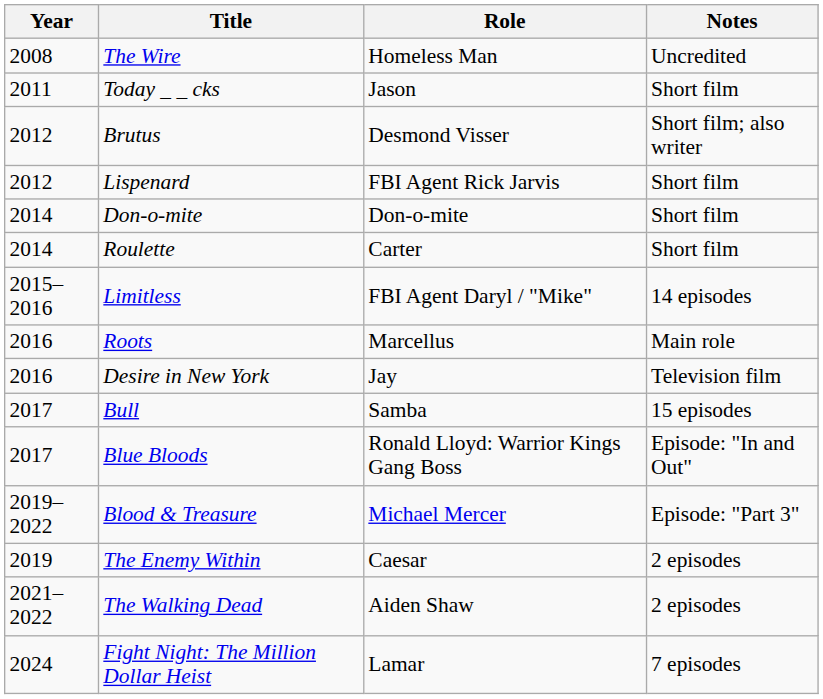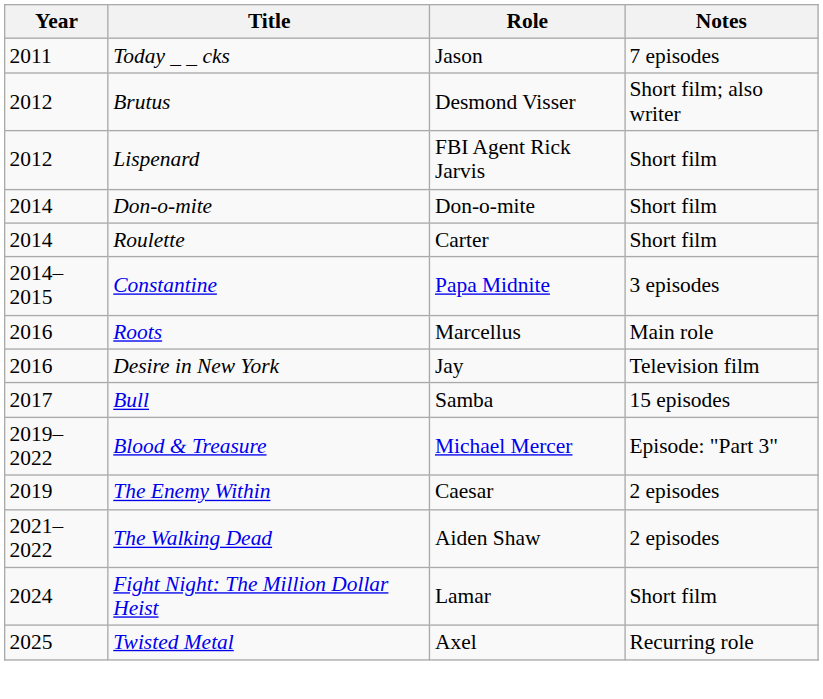- row: 2008 | The Wire | Homeless Man | Uncredited
Today _ _ cks | Notes: Short film -> 7 episodes
+ row: 2014–2015 | Constantine | Papa Midnite | 3 episodes
- row: 2015–2016 | Limitless | FBI Agent Daryl / "Mike" | 14 episodes
- row: 2017 | Blue Bloods | Ronald Lloyd: Warrior Kings Gang Boss | Episode: "In and Out"
Fight Night: The Million Dollar Heist | Notes: 7 episodes -> Short film
+ row: 2025 | Twisted Metal | Axel | Recurring role
